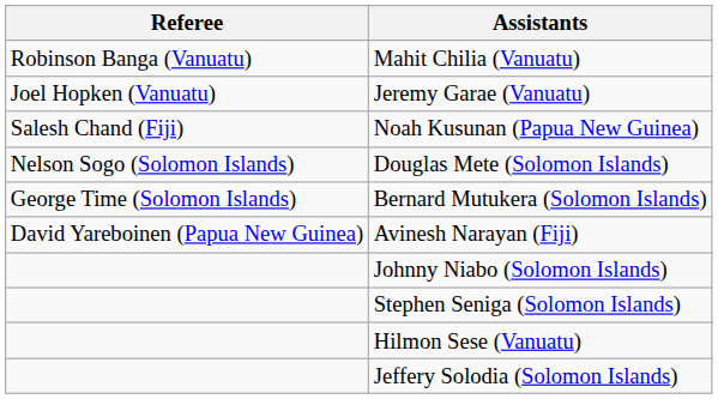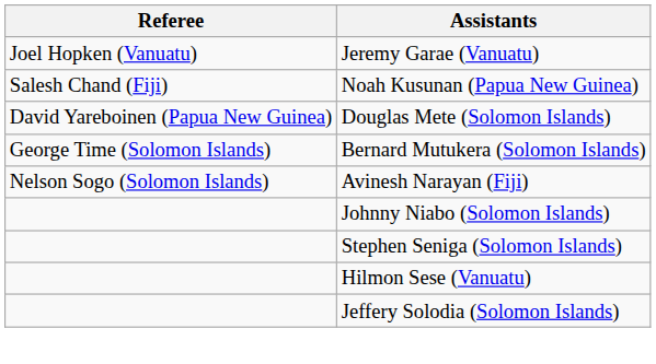- row: Robinson Banga (Vanuatu) | Mahit Chilia (Vanuatu)
Douglas Mete (Solomon Islands) | Referee: Nelson Sogo (Solomon Islands) -> David Yareboinen (Papua New Guinea)
Avinesh Narayan (Fiji) | Referee: David Yareboinen (Papua New Guinea) -> Nelson Sogo (Solomon Islands)
